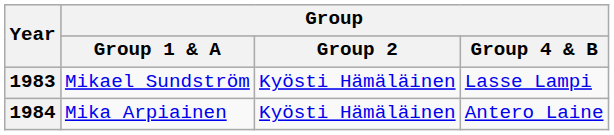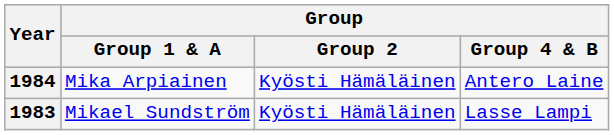rows swapped: 1983 <-> 1984
